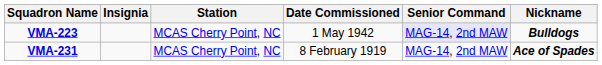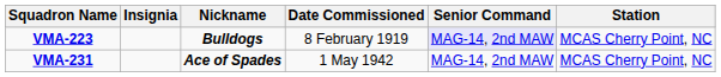columns swapped: Nickname <-> Station
VMA-223 | Date Commissioned: 1 May 1942 -> 8 February 1919
VMA-231 | Date Commissioned: 8 February 1919 -> 1 May 1942
